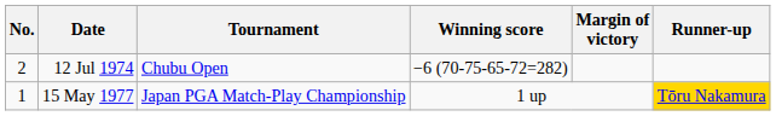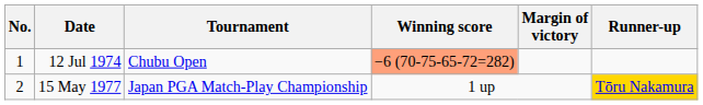12 Jul 1974 | No.: 2 -> 1
12 Jul 1974 | Winning score: no background -> lightsalmon background
15 May 1977 | No.: 1 -> 2
